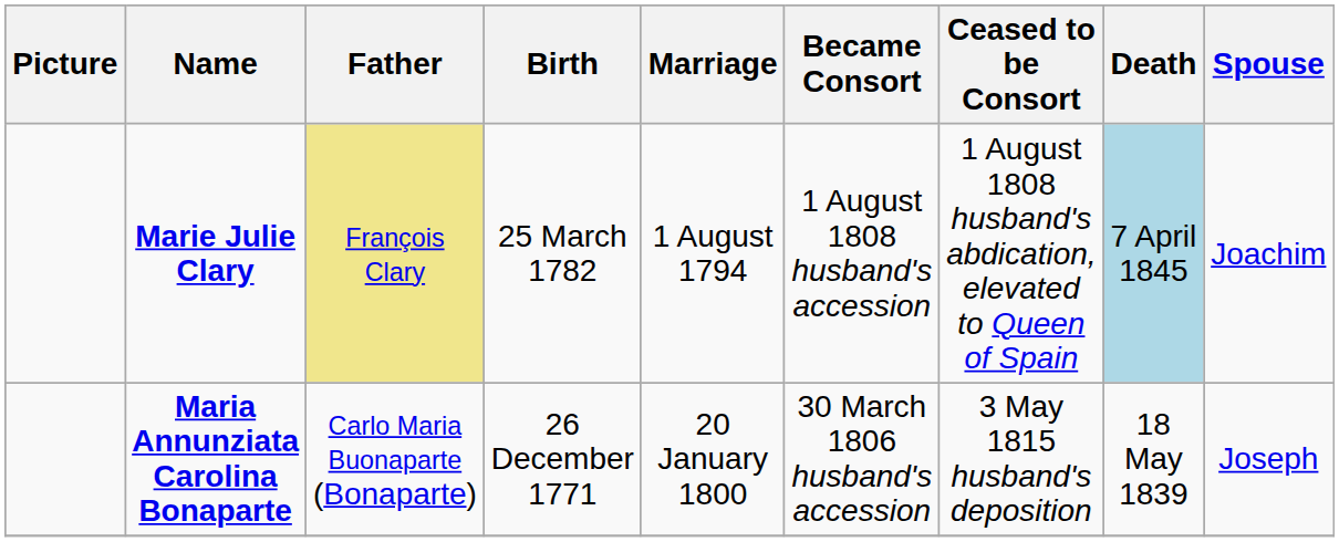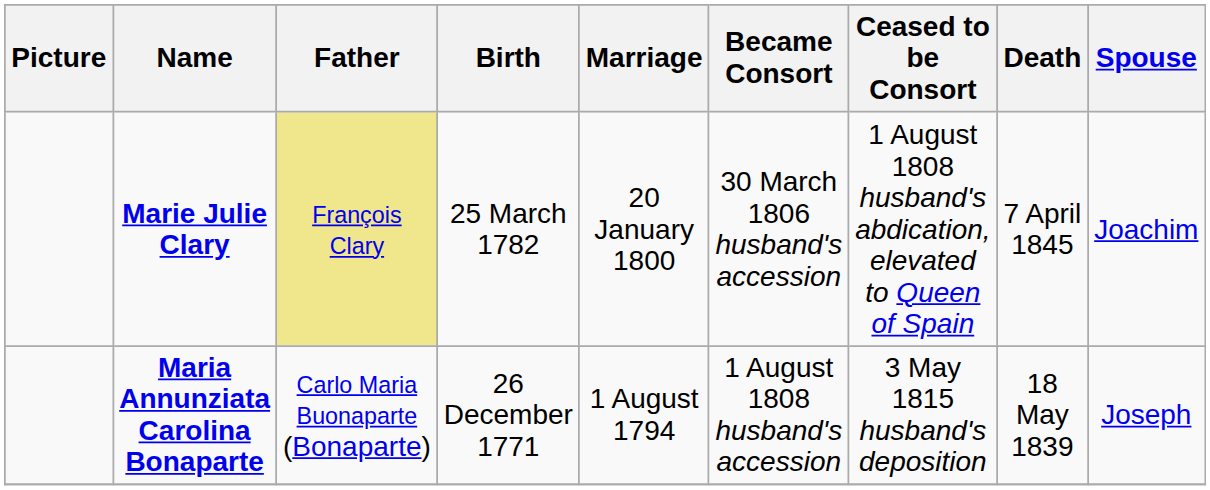Marie Julie Clary | Marriage: 1 August 1794 -> 20 January 1800
Marie Julie Clary | Became Consort: 1 August 1808 husband's accession -> 30 March 1806 husband's accession
Marie Julie Clary | Death: lightblue background -> no background
Maria Annunziata Carolina Bonaparte | Marriage: 20 January 1800 -> 1 August 1794
Maria Annunziata Carolina Bonaparte | Became Consort: 30 March 1806 husband's accession -> 1 August 1808 husband's accession
